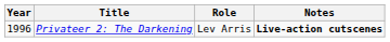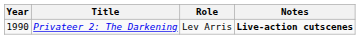Privateer 2: The Darkening | Year: 1996 -> 1990
